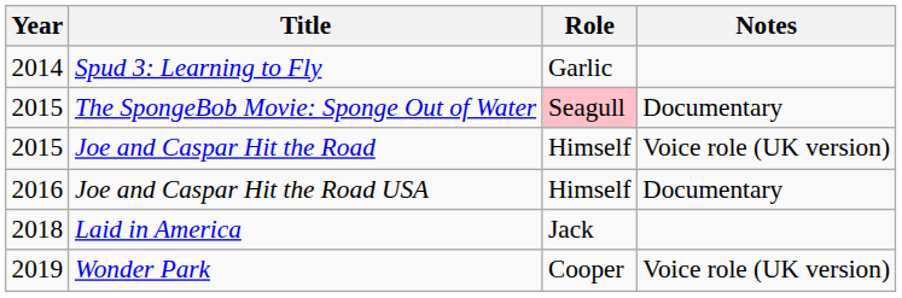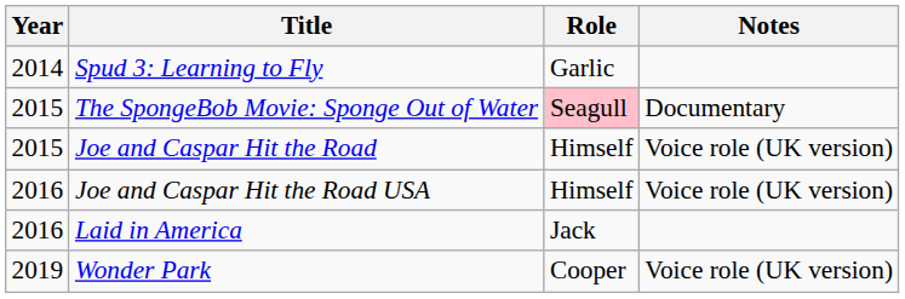Joe and Caspar Hit the Road USA | Notes: Documentary -> Voice role (UK version)
Laid in America | Year: 2018 -> 2016
